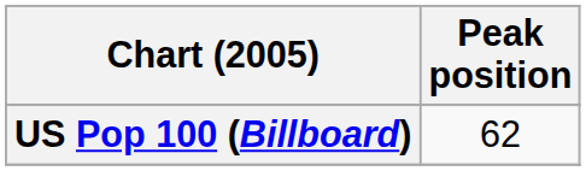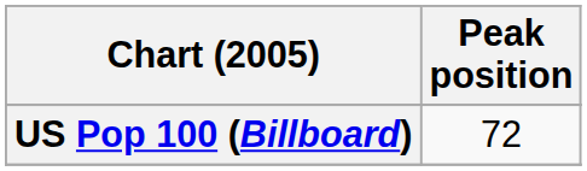US Pop 100 (Billboard) | Peak position: 62 -> 72
